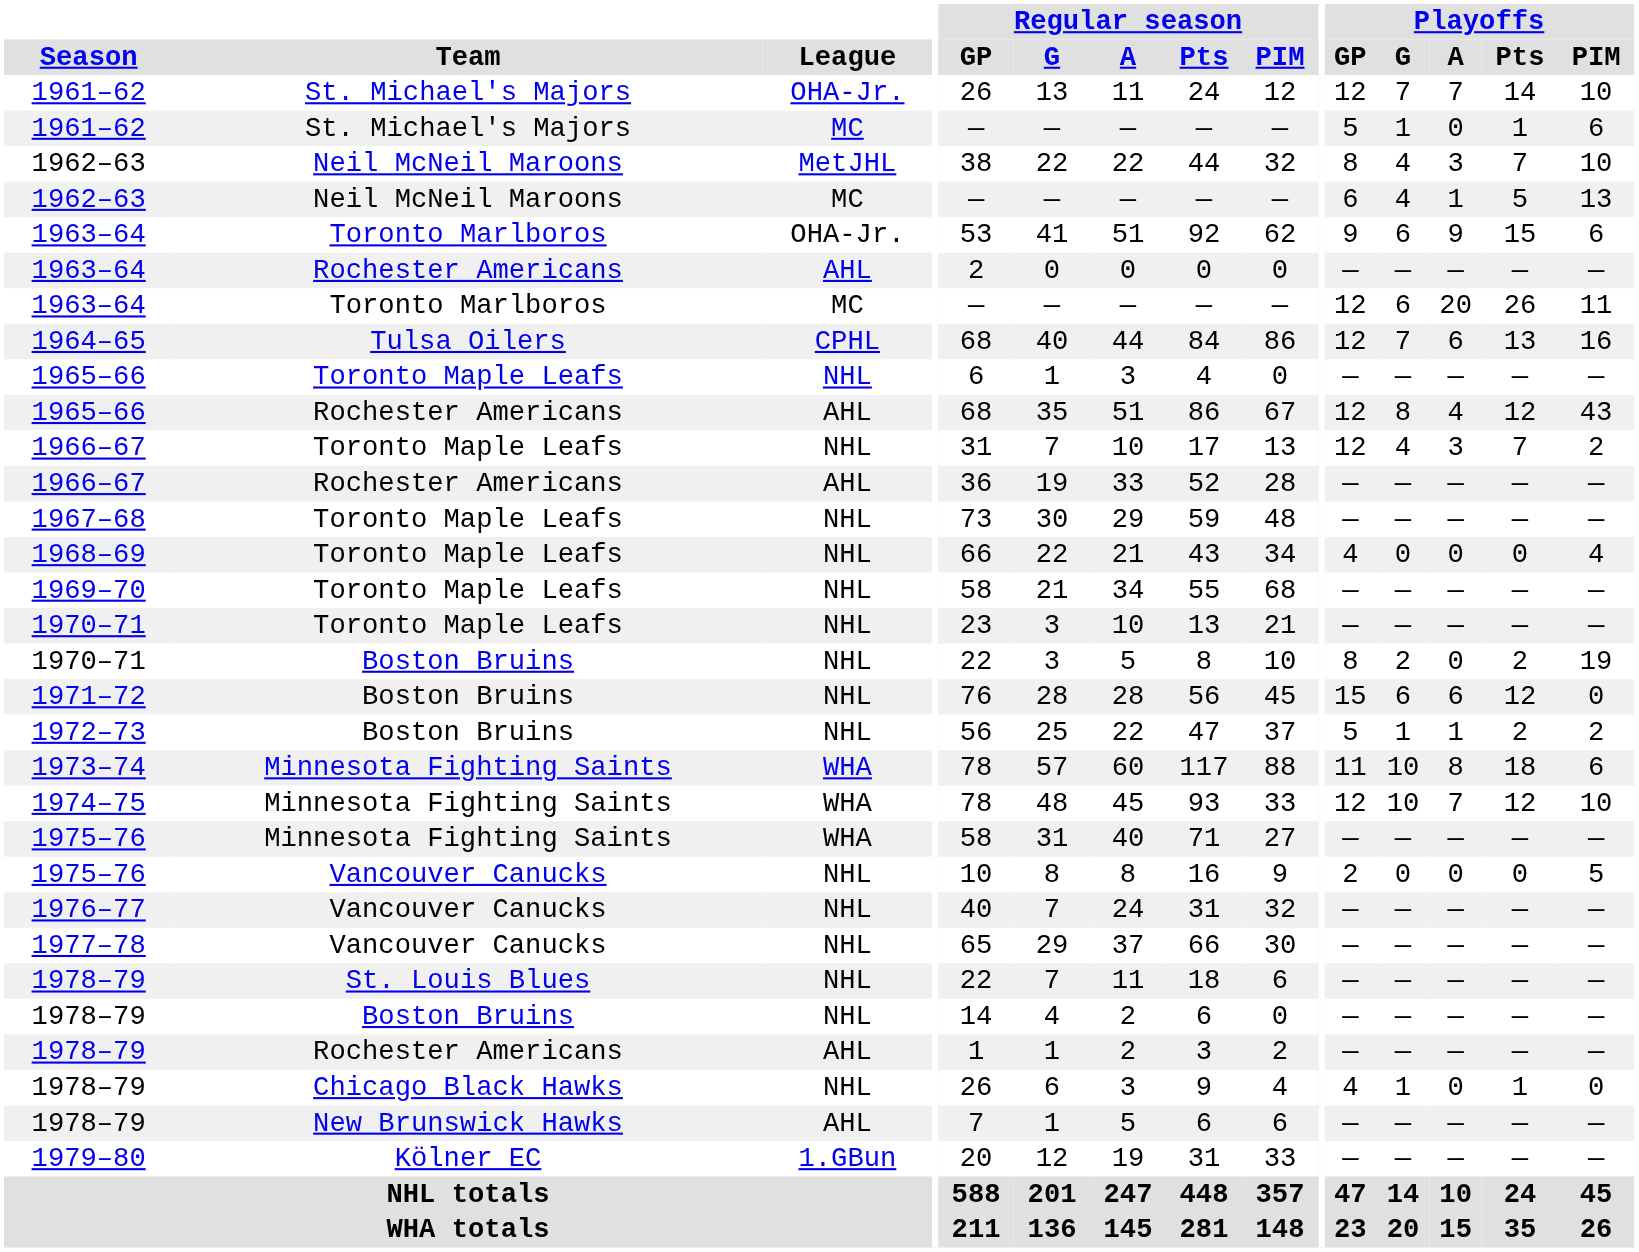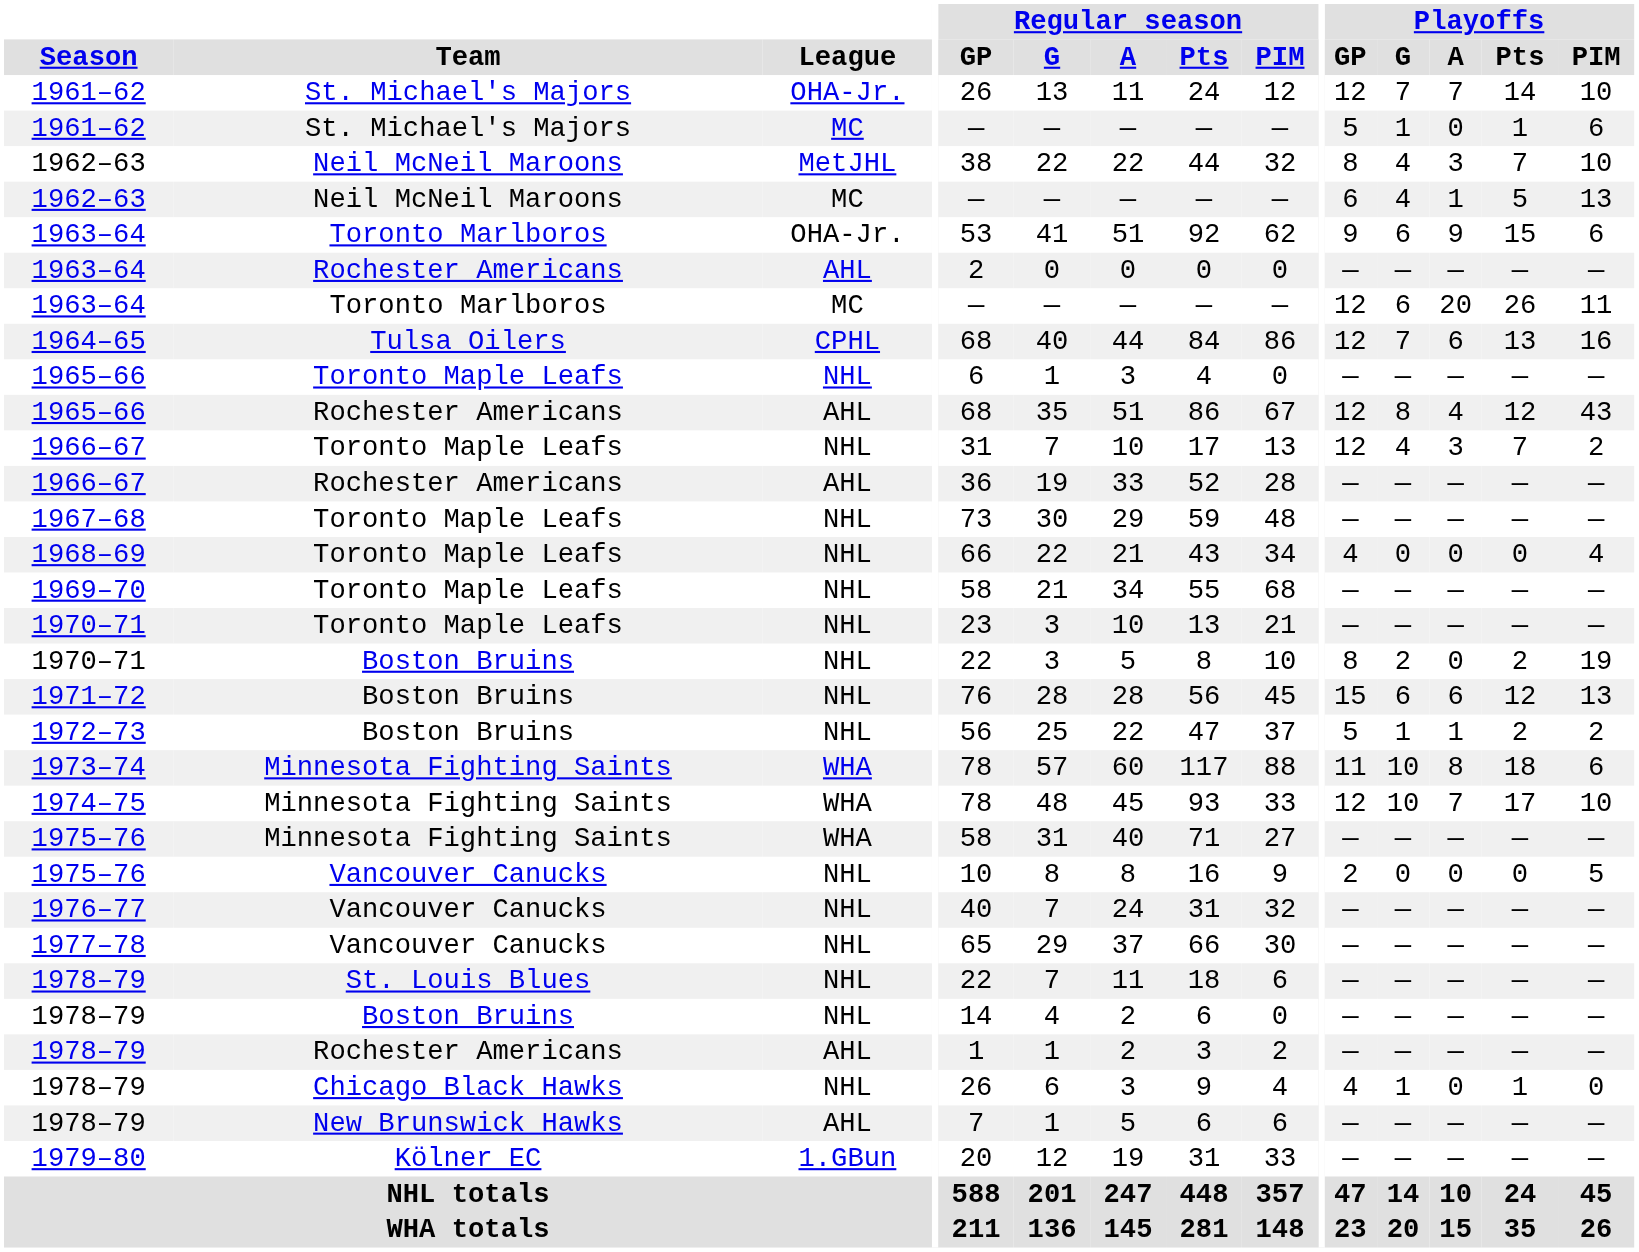1971–72 | Playoffs / PIM: 0 -> 13
1974–75 | Playoffs / Pts: 12 -> 17
